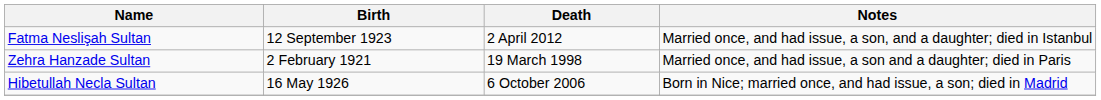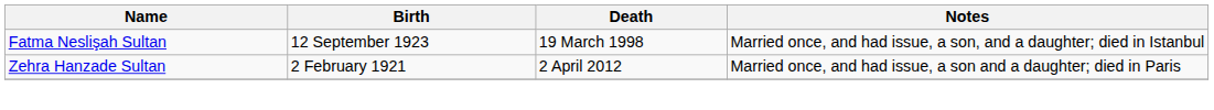Fatma Neslişah Sultan | Death: 2 April 2012 -> 19 March 1998
Zehra Hanzade Sultan | Death: 19 March 1998 -> 2 April 2012
- row: Hibetullah Necla Sultan | 16 May 1926 | 6 October 2006 | Born in Nice; married once, and had issue, a son; died in Madrid
